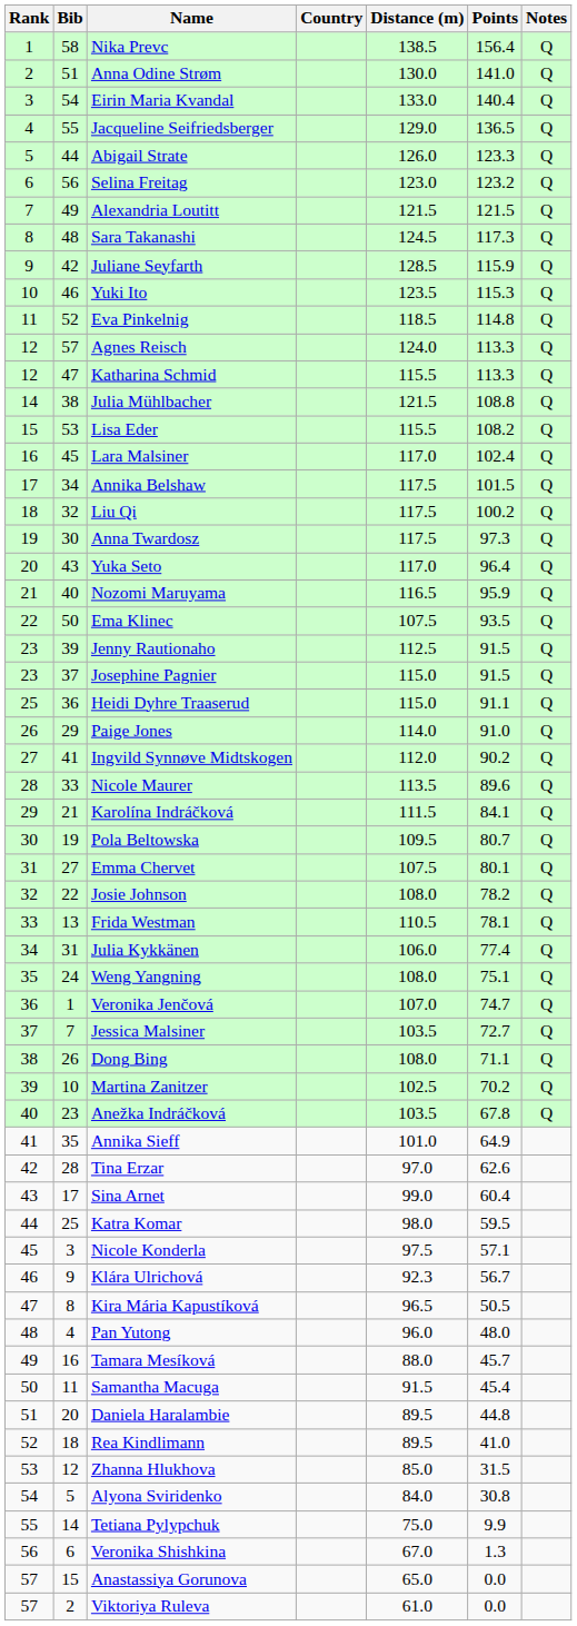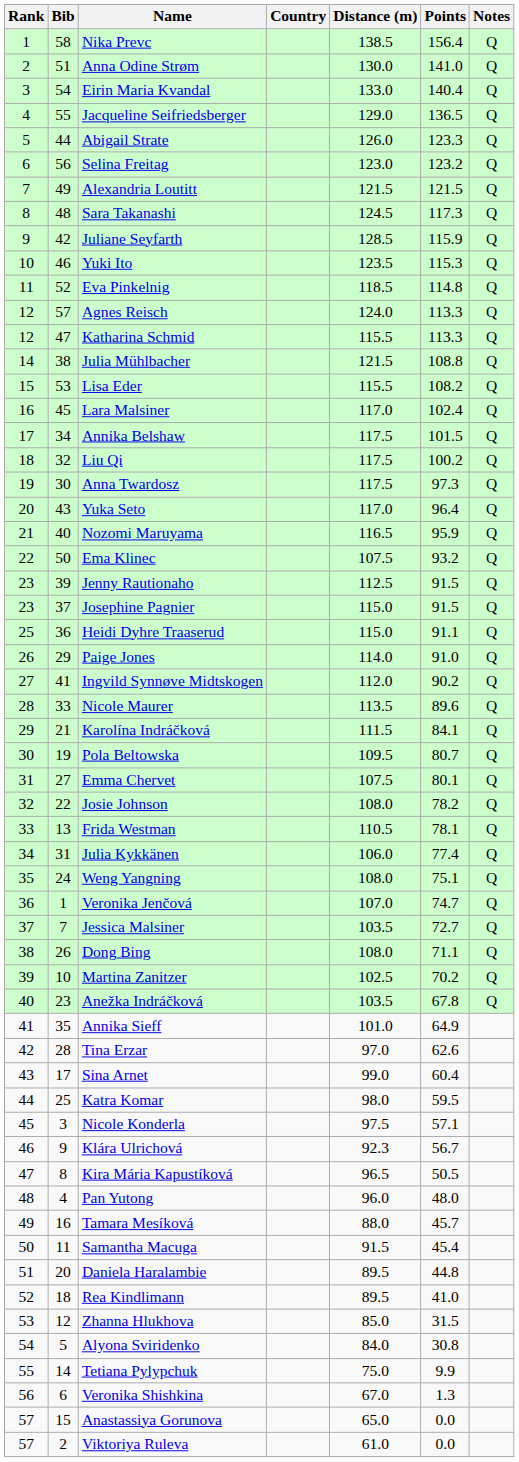Ema Klinec | Points: 93.5 -> 93.2
